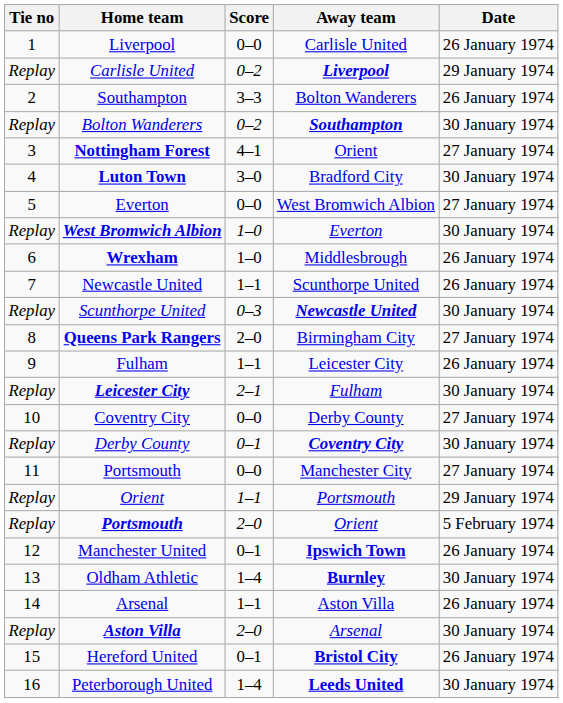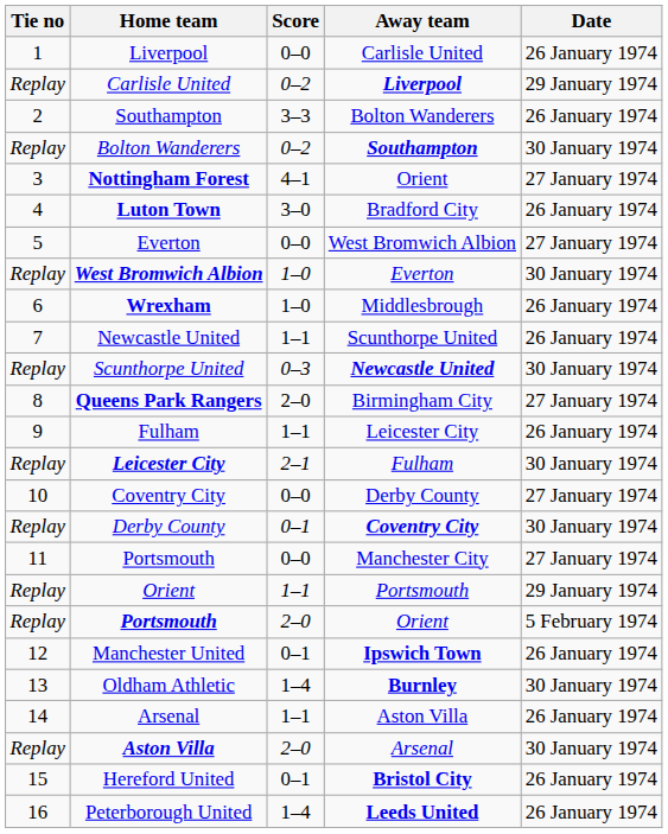Luton Town | Date: 30 January 1974 -> 26 January 1974
Peterborough United | Date: 30 January 1974 -> 26 January 1974
